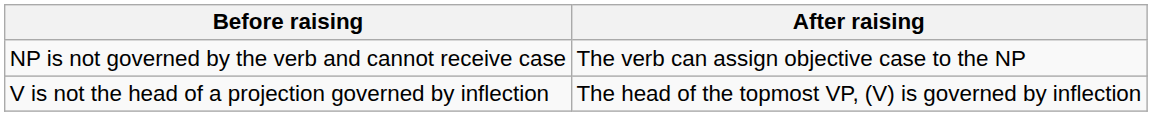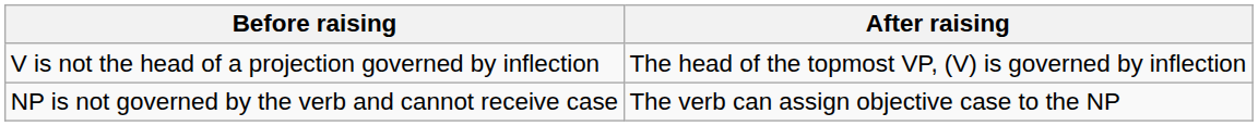rows swapped: V is not the head of a projection governed by inflection <-> NP is not governed by the verb and cannot receive case
